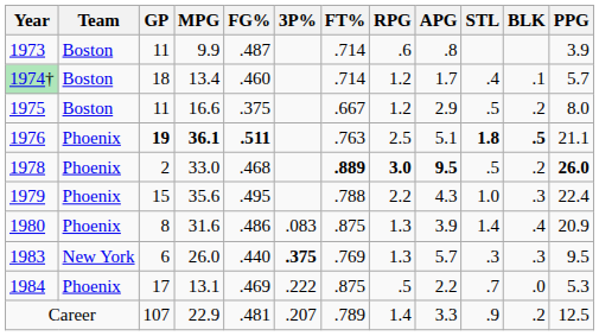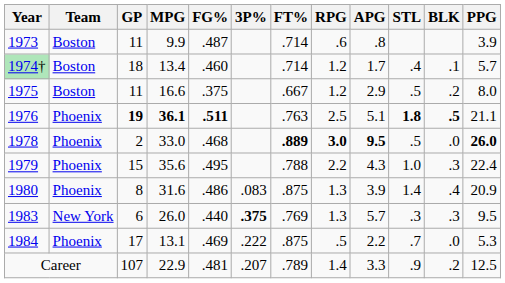1978 | BLK: .2 -> .0
